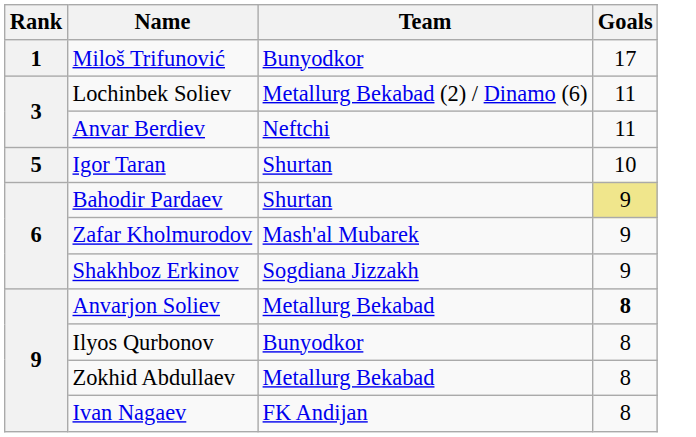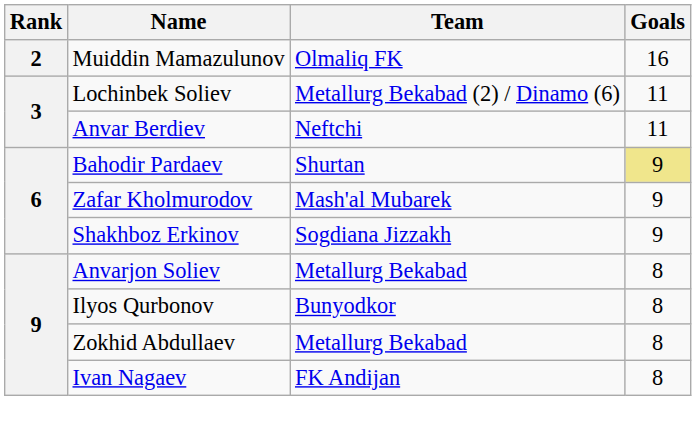- row: 1 | Miloš Trifunović | Bunyodkor | 17
+ row: 2 | Muiddin Mamazulunov | Olmaliq FK | 16
- row: 5 | Igor Taran | Shurtan | 10
Anvarjon Soliev | Goals: bold -> normal
